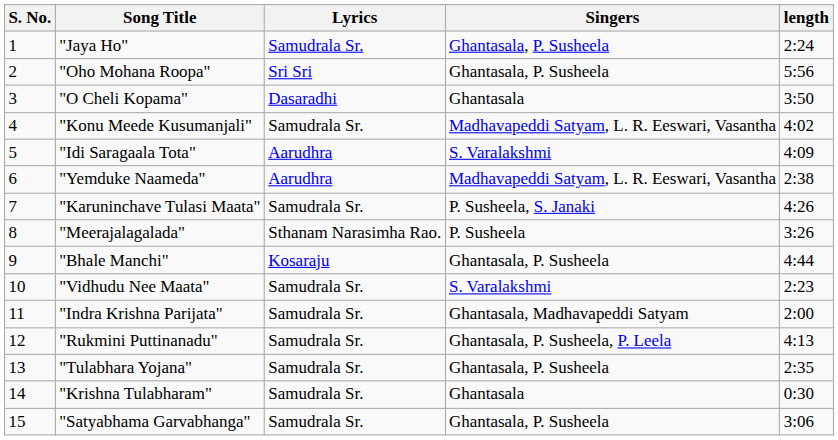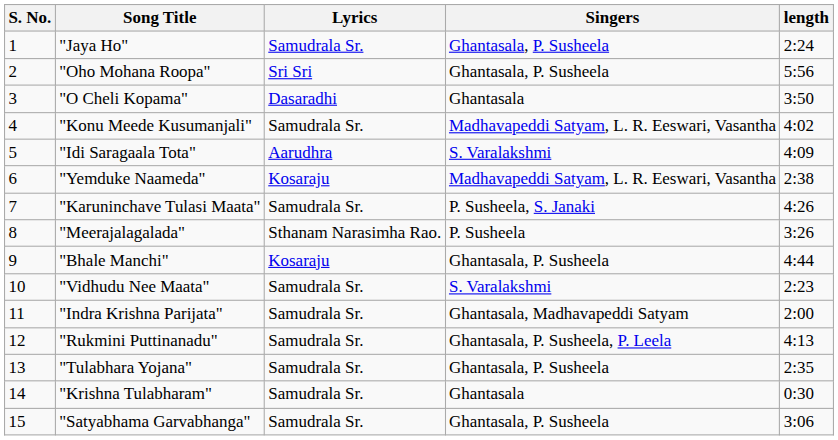"Yemduke Naameda" | Lyrics: Aarudhra -> Kosaraju
